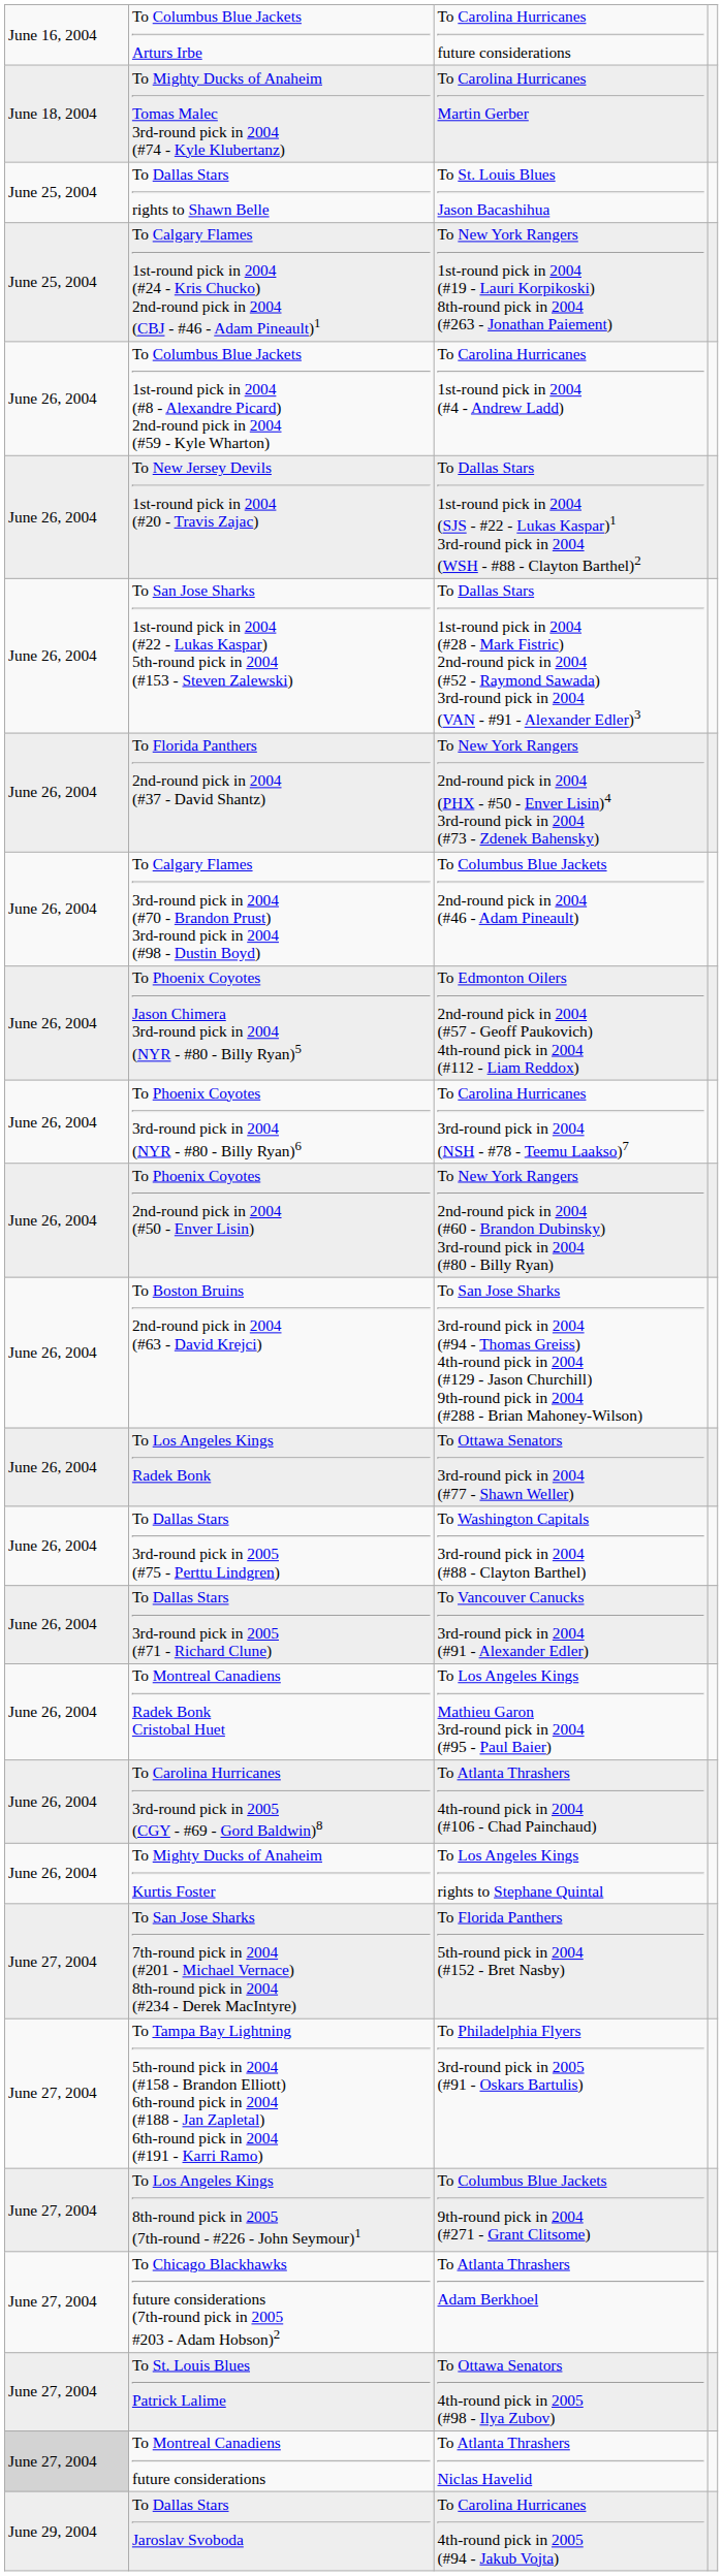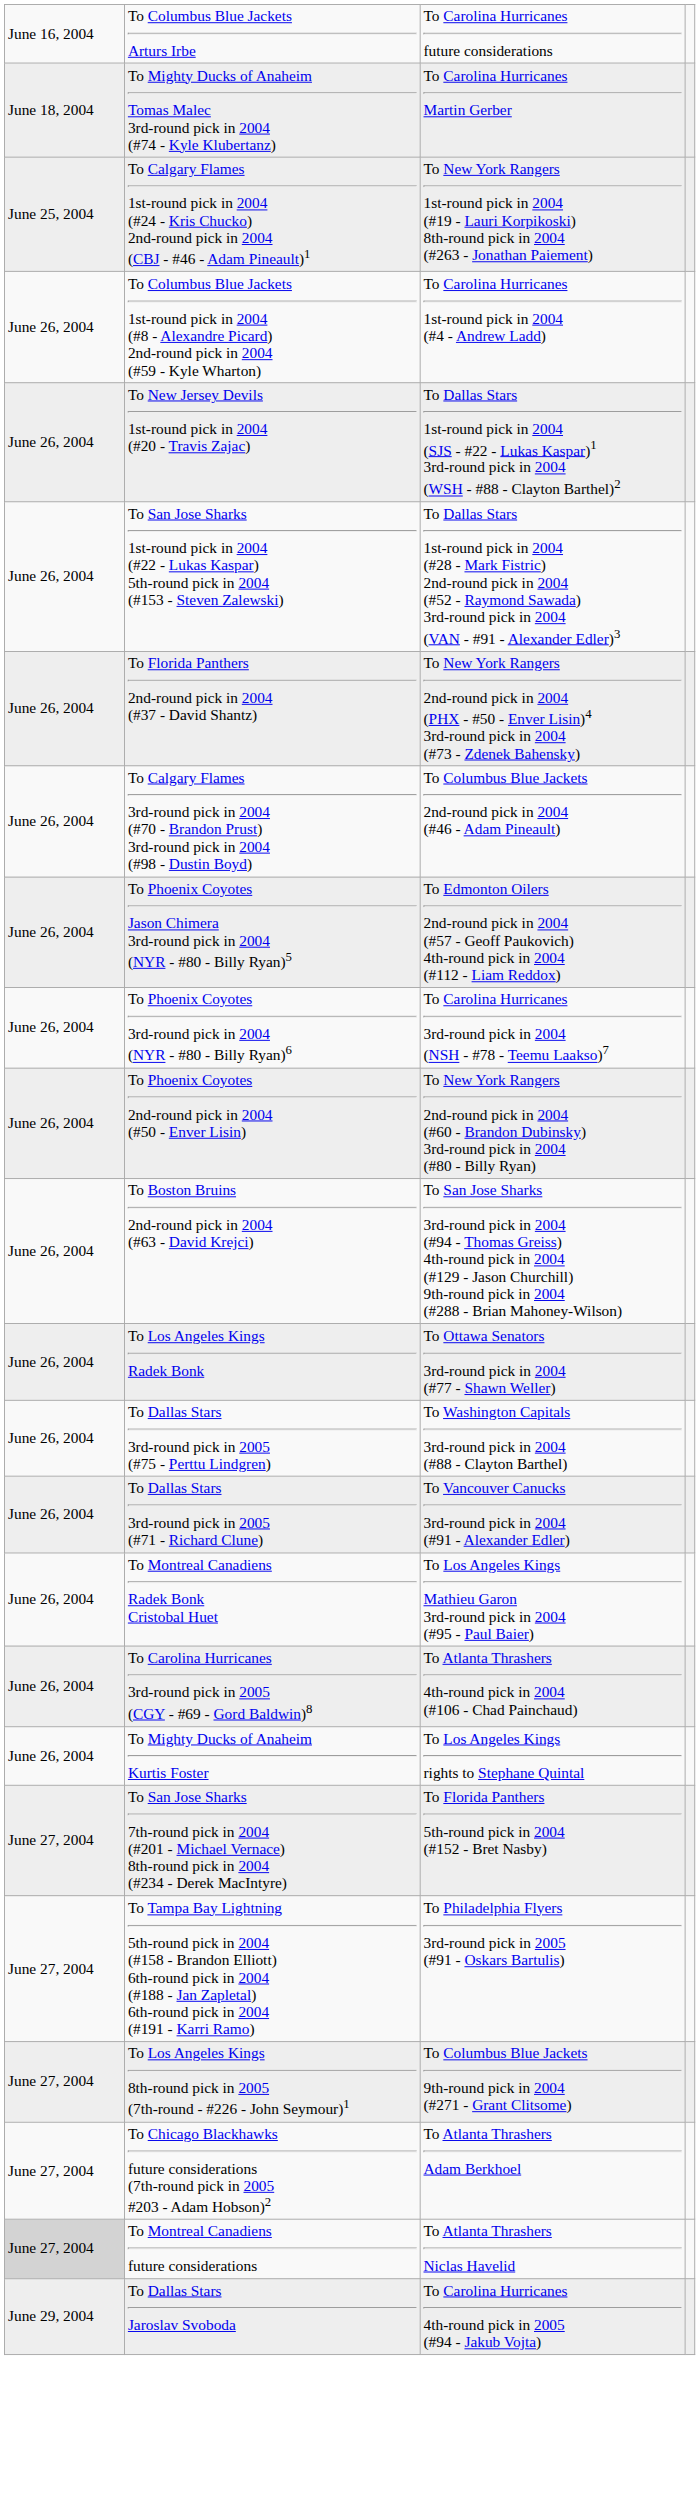- row: June 25, 2004 | To Dallas Stars rights to Shawn Belle | To St. Louis Blues Jason Bacashihua
- row: June 27, 2004 | To St. Louis Blues Patrick Lalime | To Ottawa Senators 4th-round pick in 2005 (#98 - Ilya Zubov)
